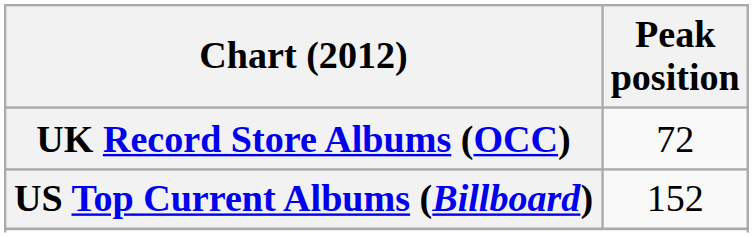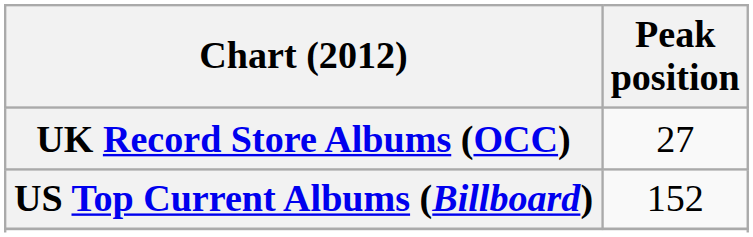UK Record Store Albums (OCC) | Peak position: 72 -> 27
